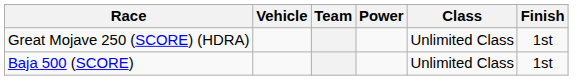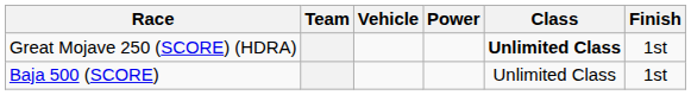columns swapped: Team <-> Vehicle
Great Mojave 250 (SCORE) (HDRA) | Class: normal -> bold
